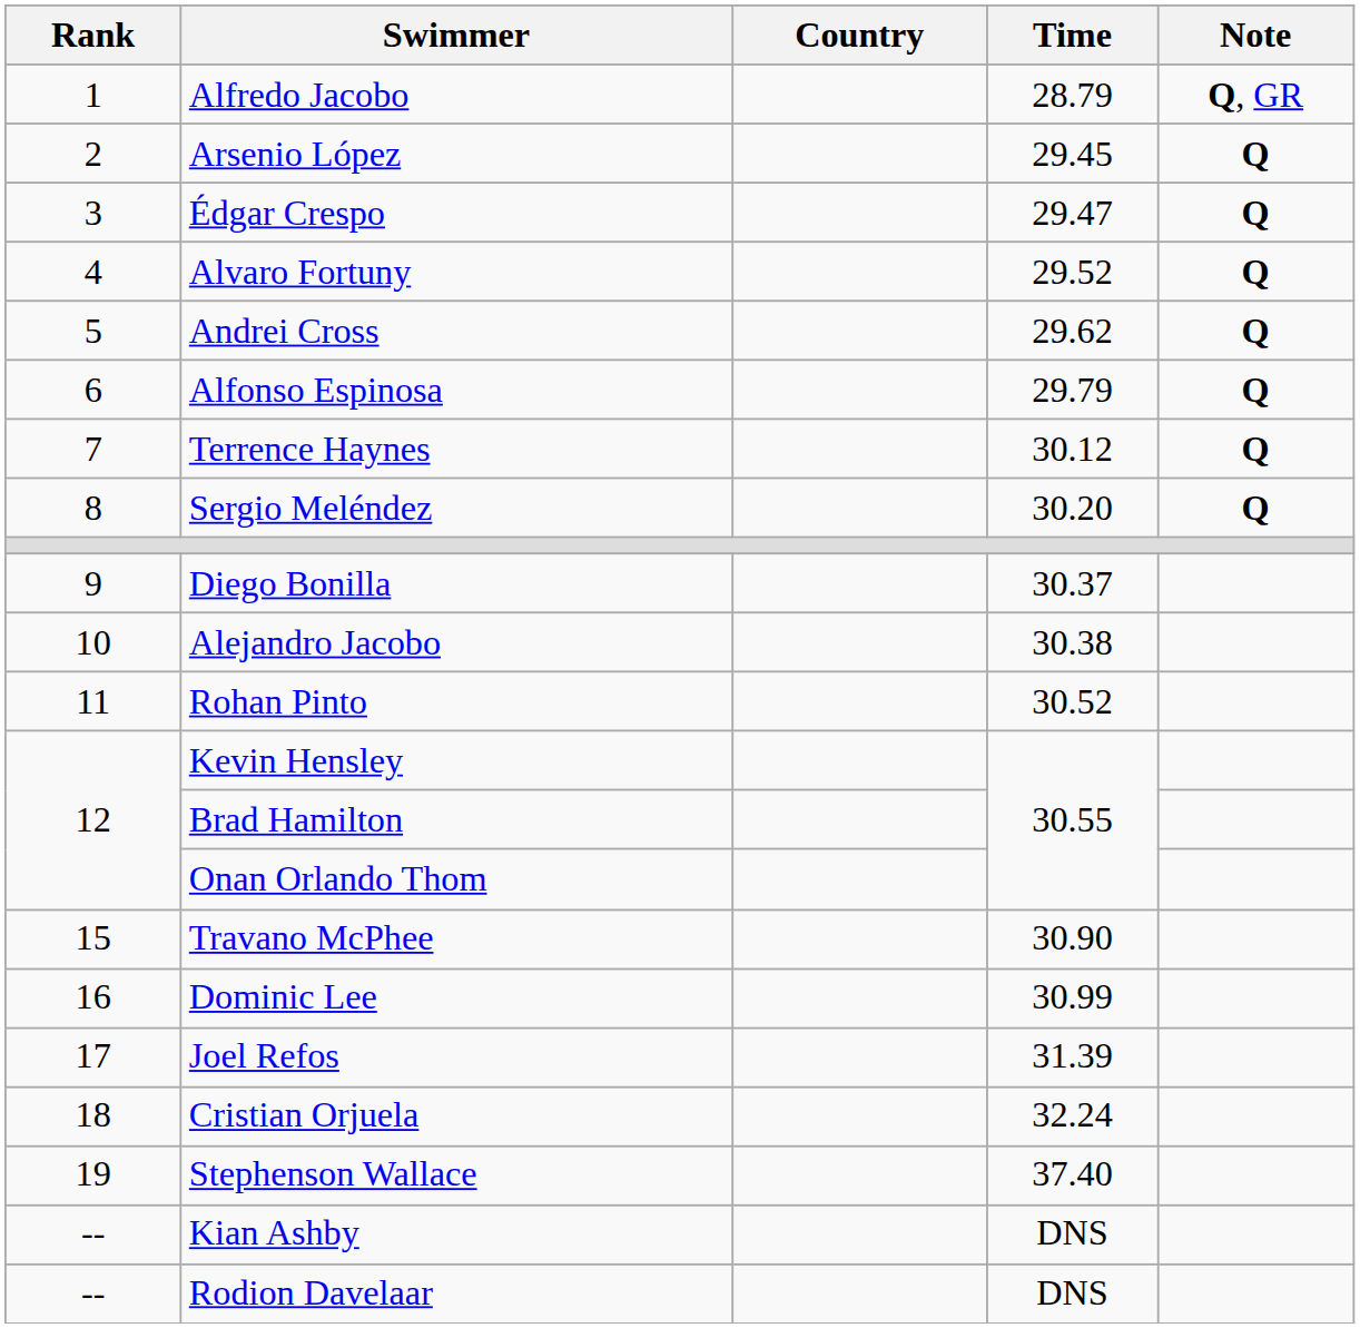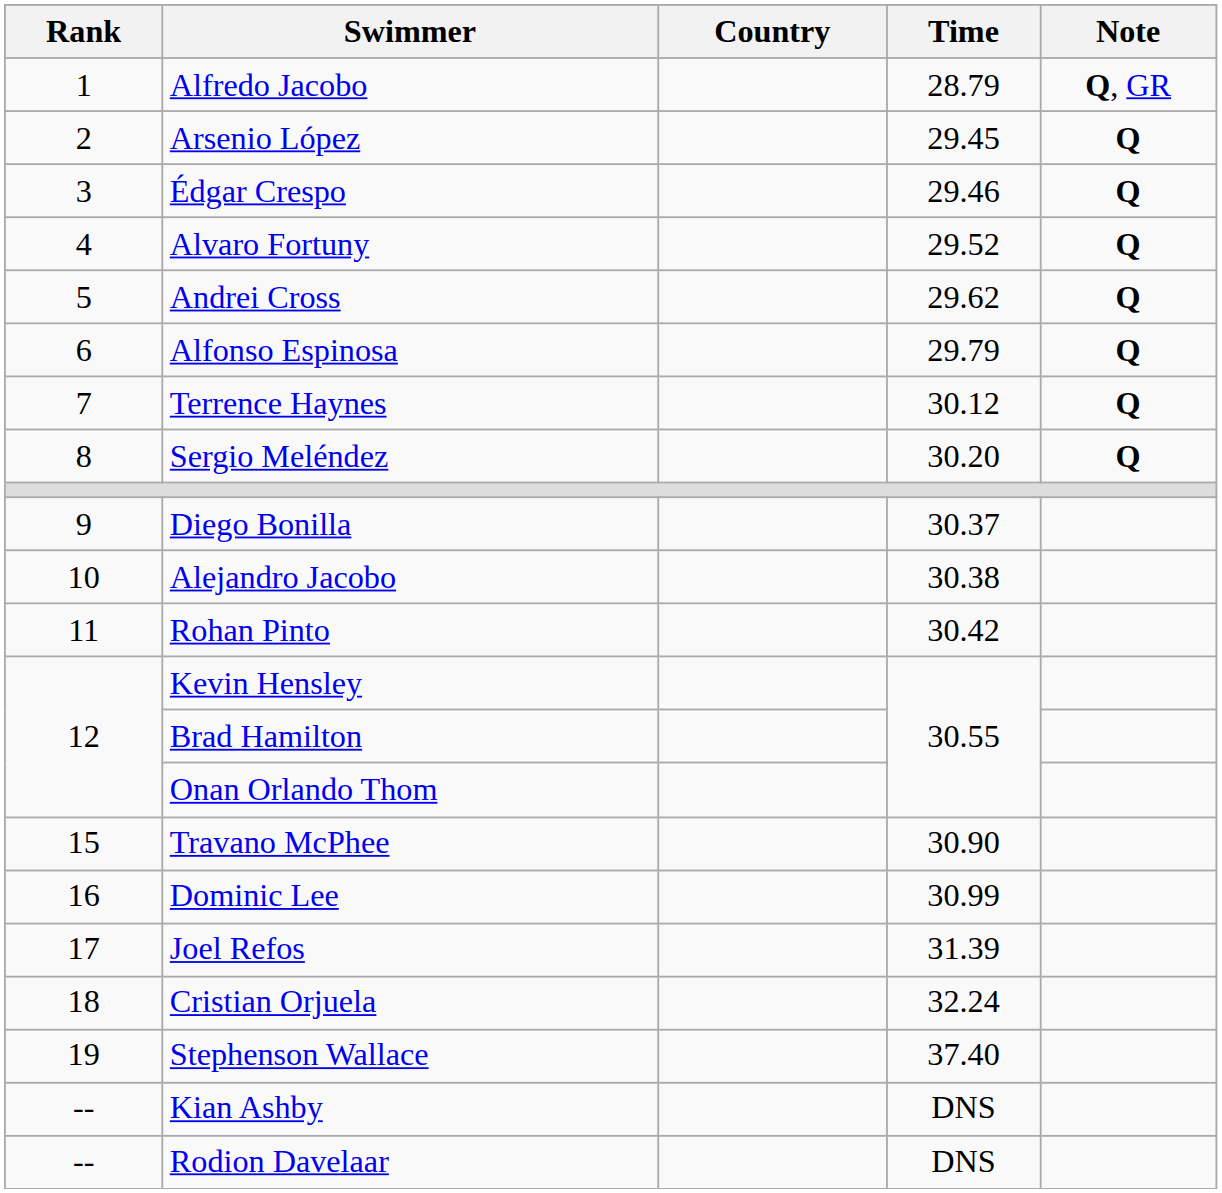Édgar Crespo | Time: 29.47 -> 29.46
Rohan Pinto | Time: 30.52 -> 30.42
